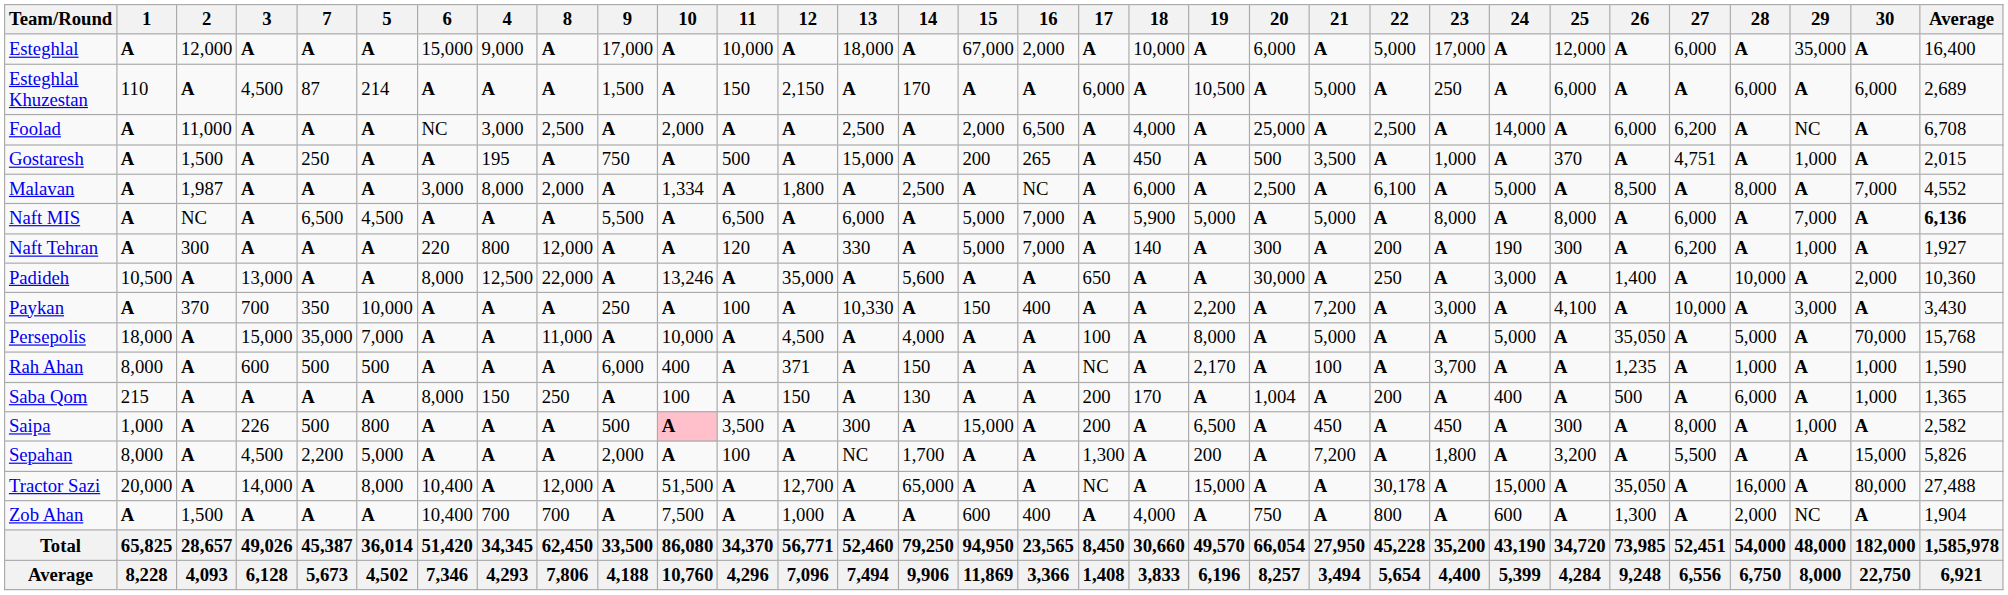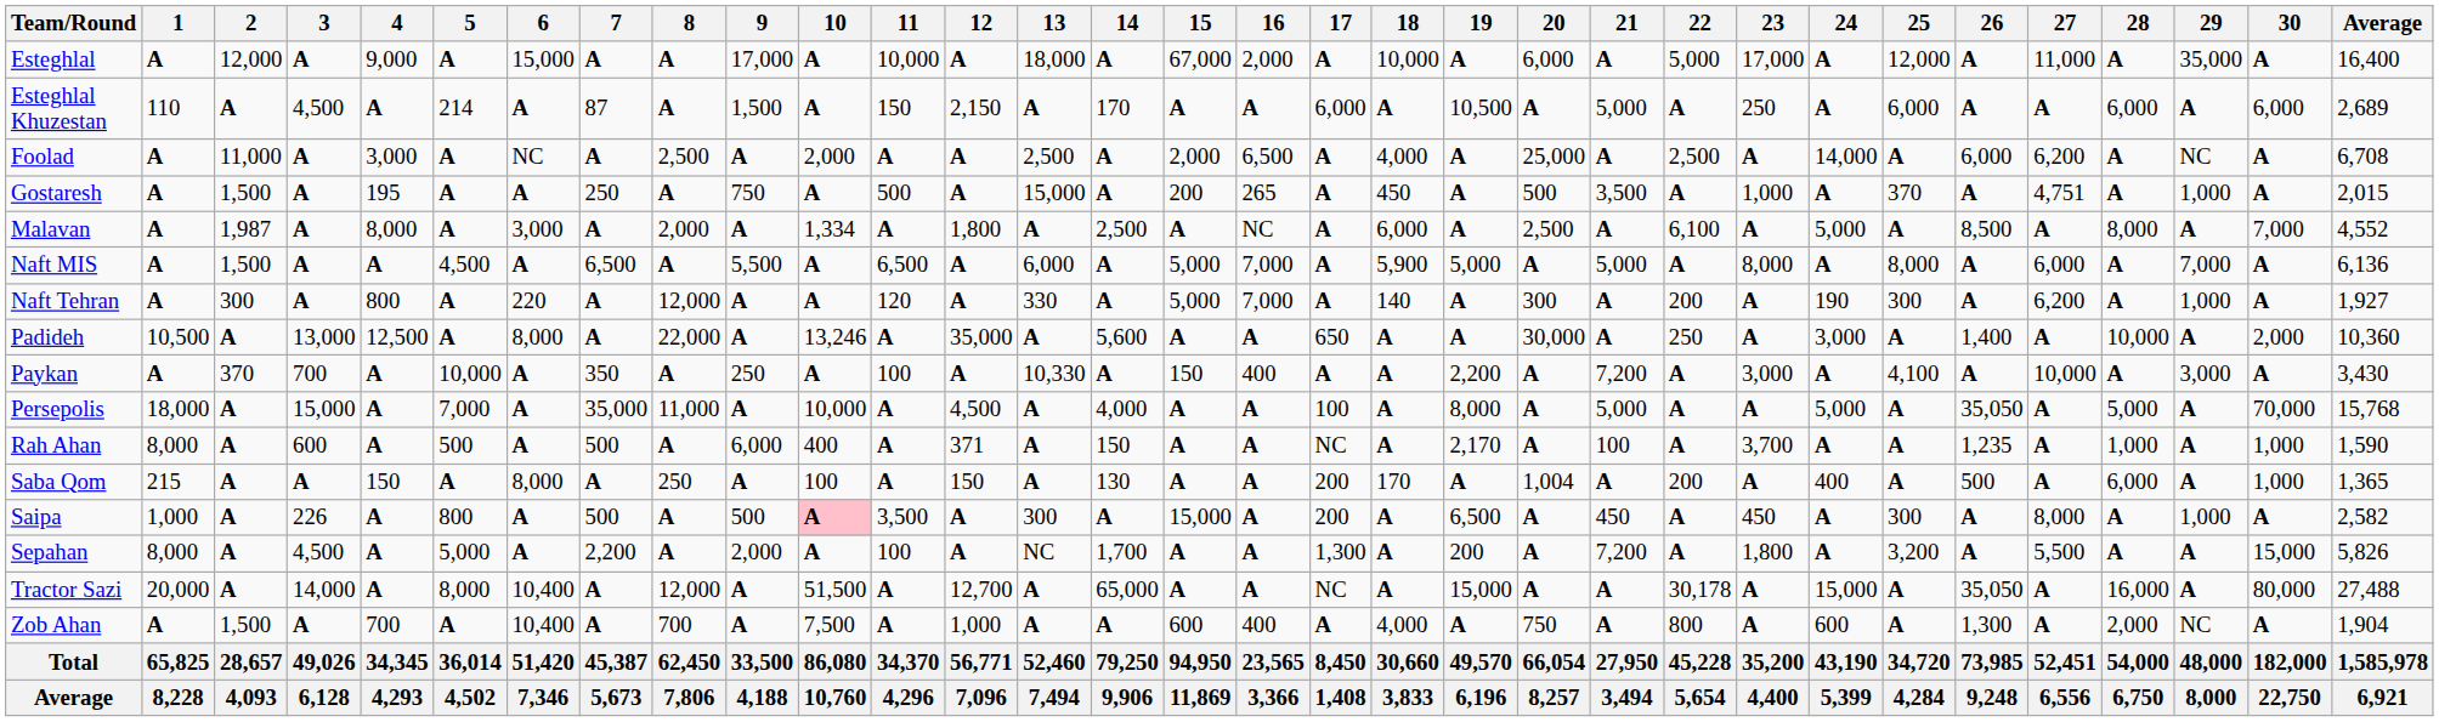columns swapped: 4 <-> 7
Esteghlal | 27: 6,000 -> 11,000
Naft MIS | 2: NC -> 1,500
Naft MIS | Average: bold -> normal
